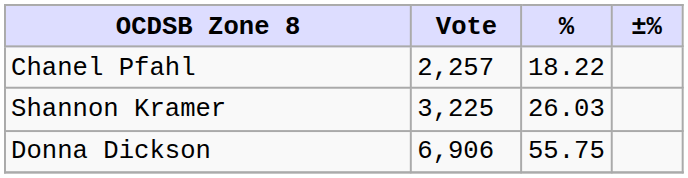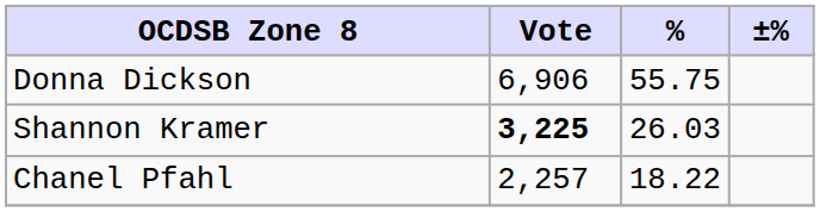rows swapped: Donna Dickson <-> Chanel Pfahl
Shannon Kramer | Vote: normal -> bold
